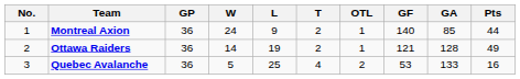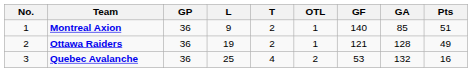- column: W | 24 | 14 | 5
Montreal Axion | Pts: 44 -> 51
Quebec Avalanche | GA: 133 -> 132
